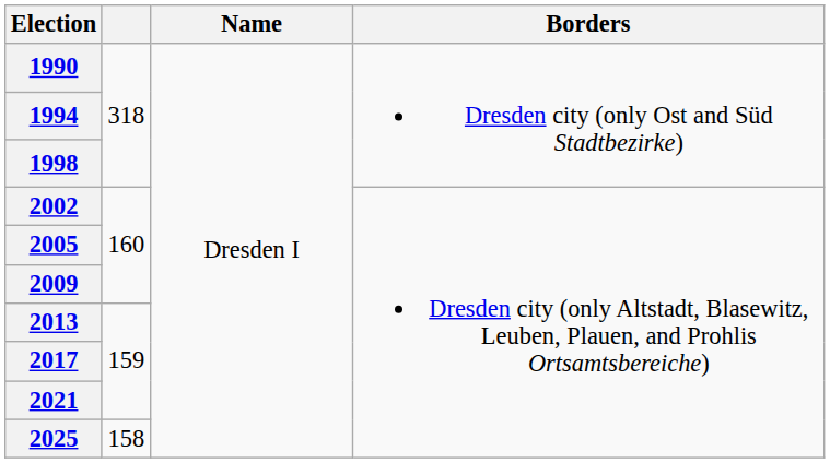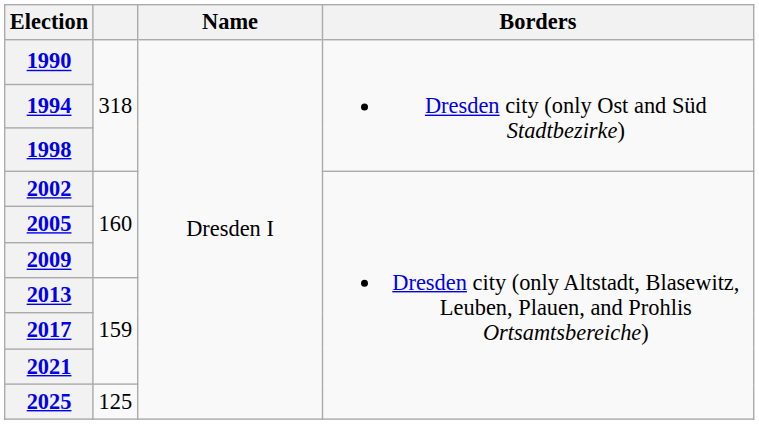2025 | column 2: 158 -> 125
